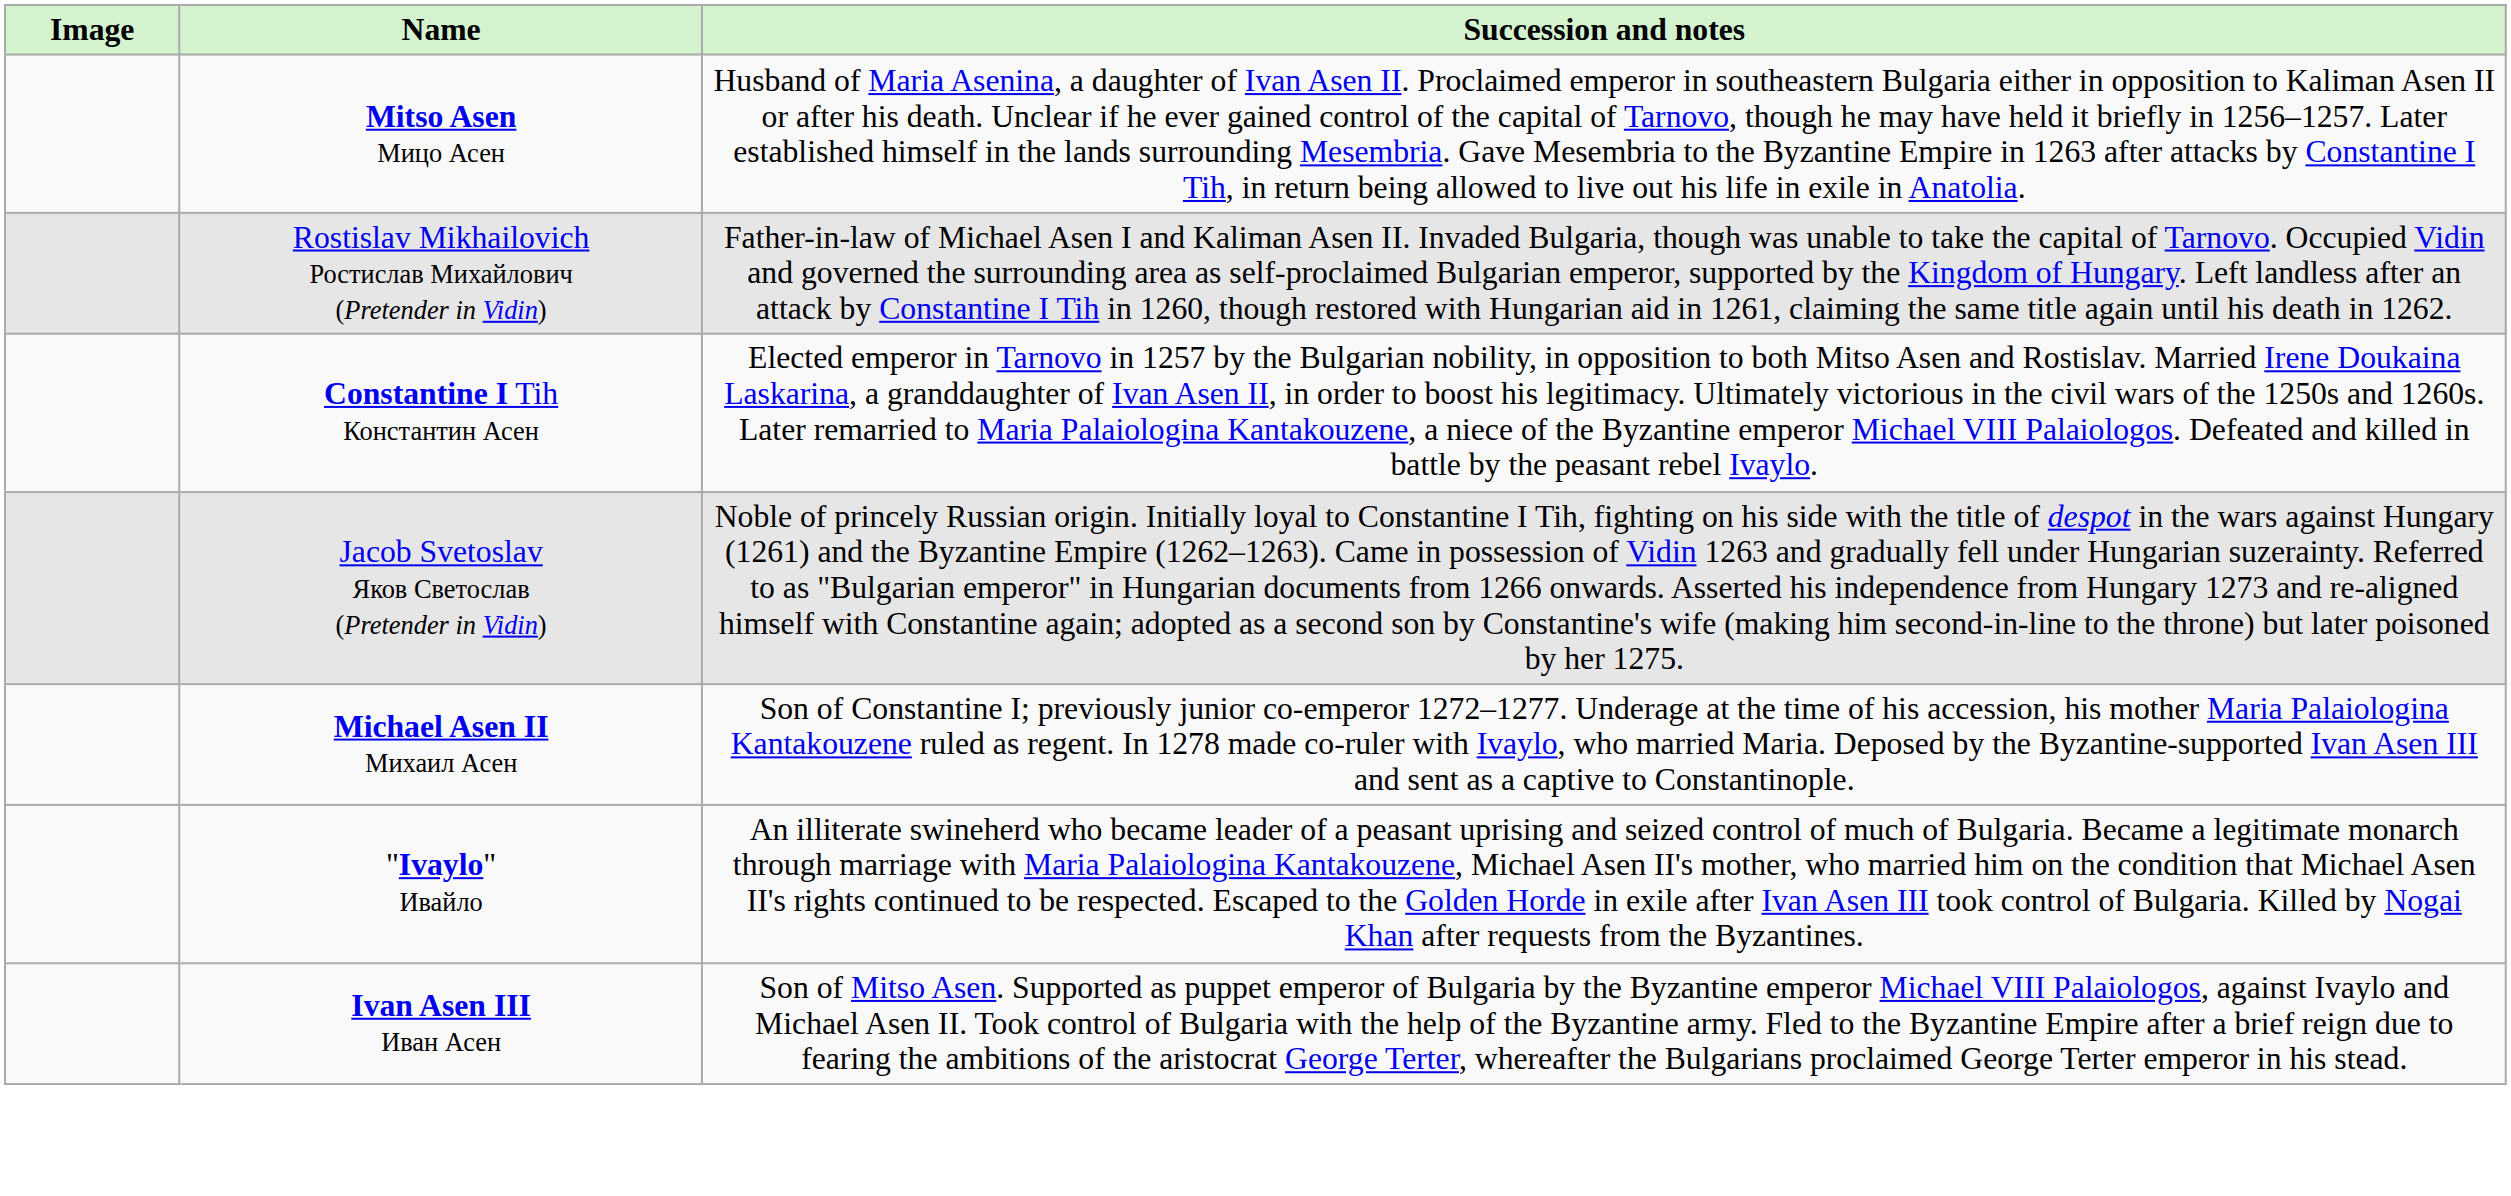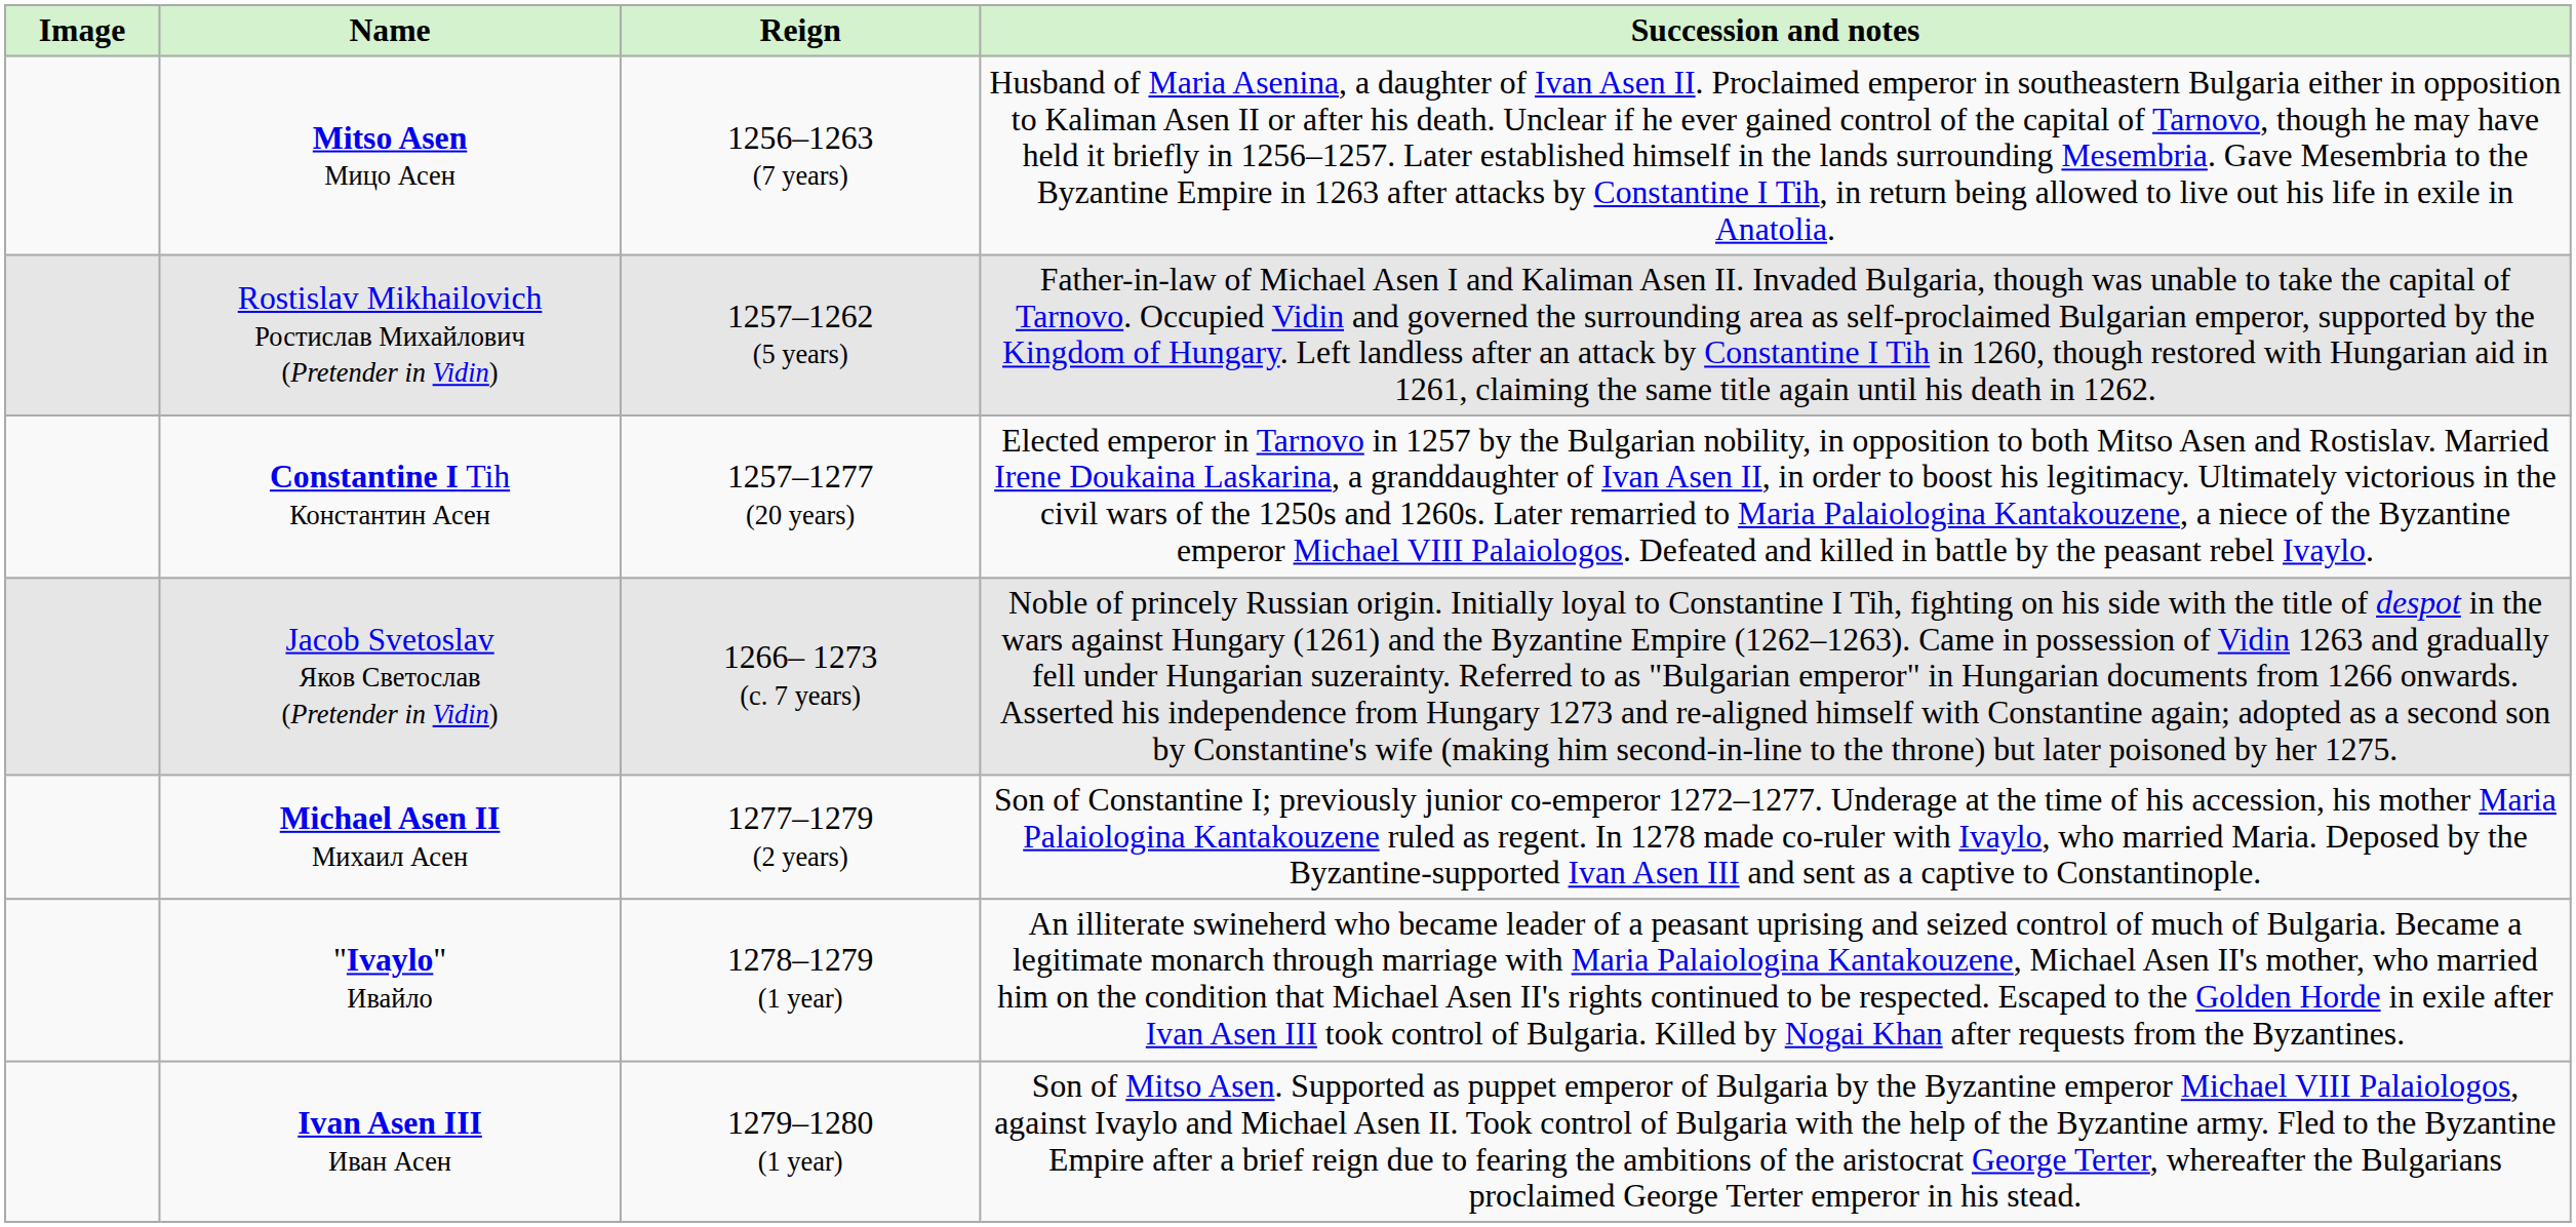+ column: Reign | 1256–1263 (7 years) | 1257–1262 (5 years) | 1257–1277 (20 years) | 1266– 1273 (c. 7 years) | 1277–1279 (2 years) | 1278–1279 (1 year) | 1279–1280 (1 year)
